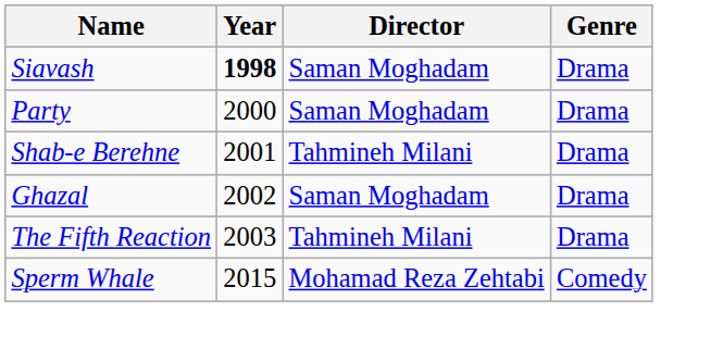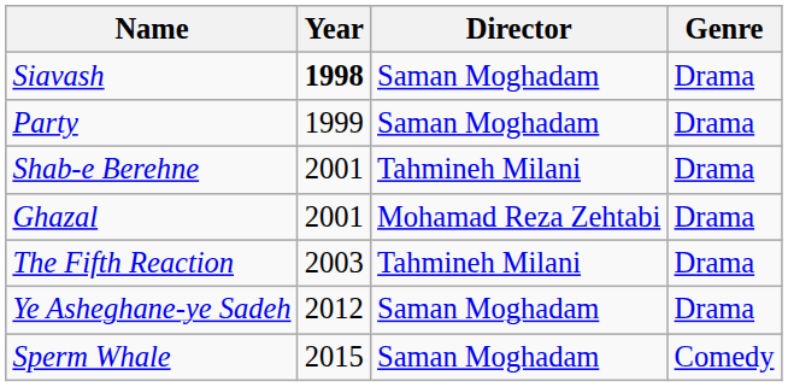Party | Year: 2000 -> 1999
Ghazal | Year: 2002 -> 2001
Ghazal | Director: Saman Moghadam -> Mohamad Reza Zehtabi
+ row: Ye Asheghane-ye Sadeh | 2012 | Saman Moghadam | Drama
Sperm Whale | Director: Mohamad Reza Zehtabi -> Saman Moghadam
